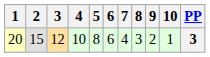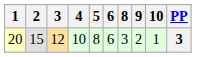- column: 7 | 4
